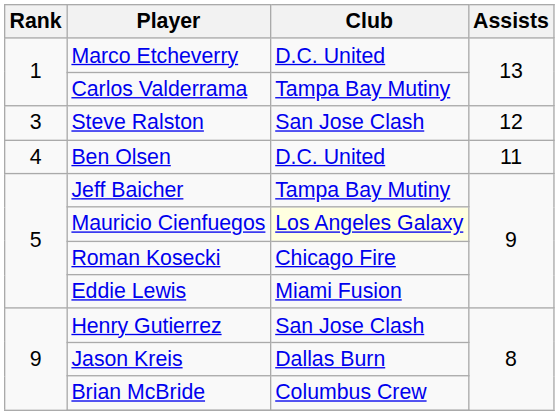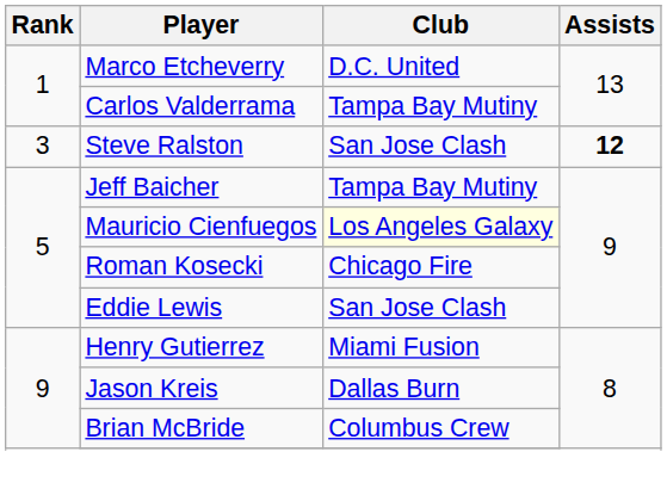Steve Ralston | Assists: normal -> bold
- row: 4 | Ben Olsen | D.C. United | 11
Eddie Lewis | Club: Miami Fusion -> San Jose Clash
Henry Gutierrez | Club: San Jose Clash -> Miami Fusion
